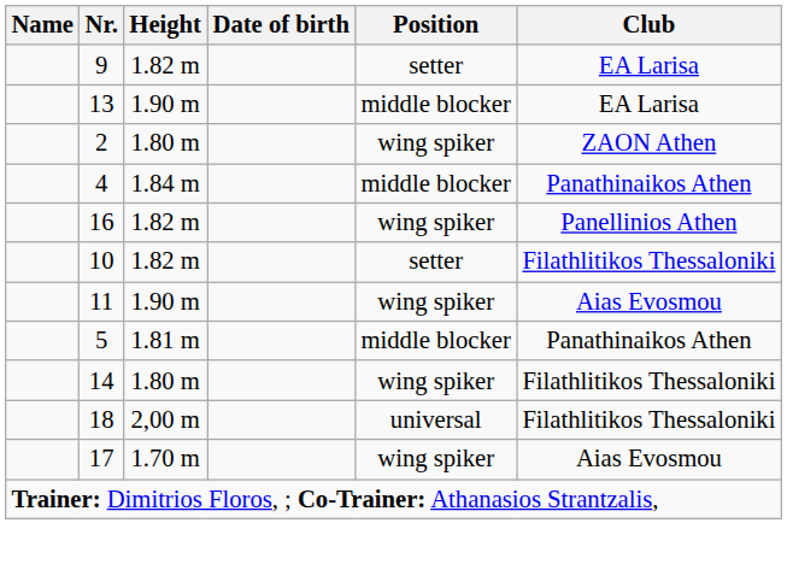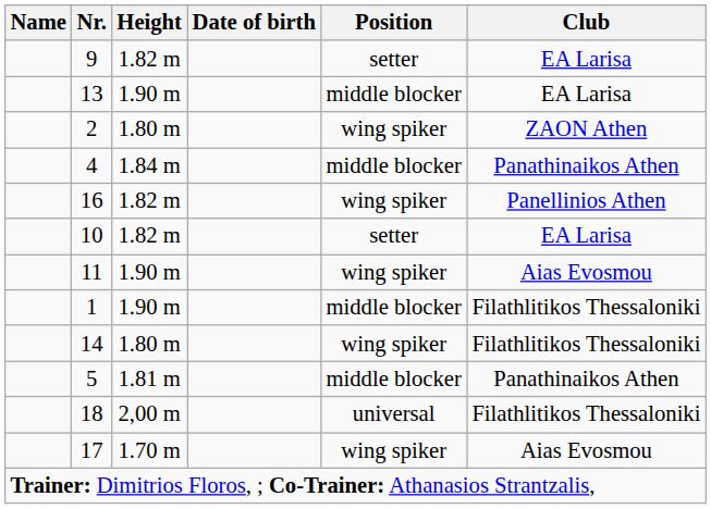10 | Club: Filathlitikos Thessaloniki -> EA Larisa
+ row: 1 | 1.90 m | middle blocker | Filathlitikos Thessaloniki
rows swapped: 14 <-> 5
